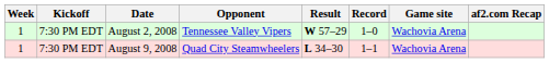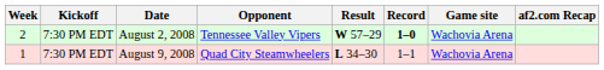August 2, 2008 | Week: 1 -> 2
August 2, 2008 | Record: normal -> bold
